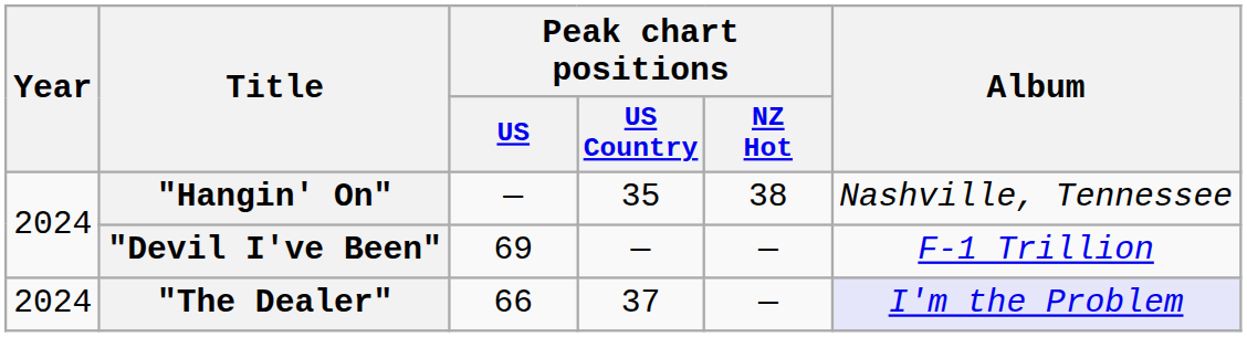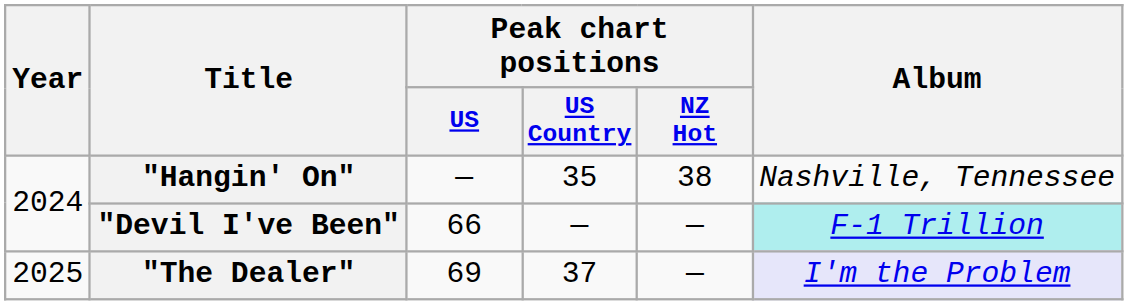"Devil I've Been" | Peak chart positions / US: 69 -> 66
"Devil I've Been" | Album: no background -> paleturquoise background
"The Dealer" | Year: 2024 -> 2025
"The Dealer" | Peak chart positions / US: 66 -> 69
